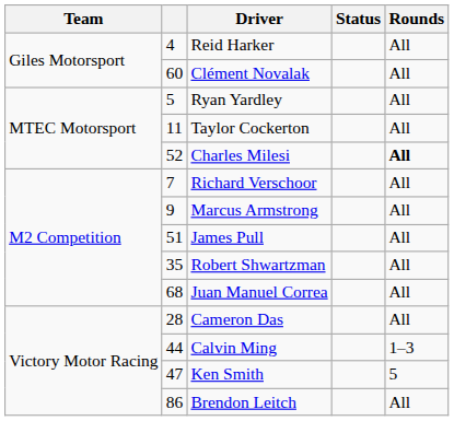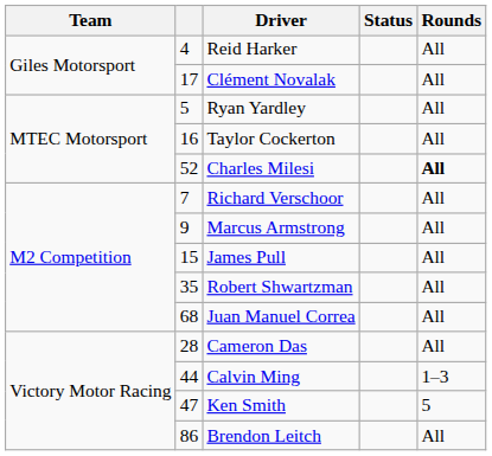Clément Novalak | column 2: 60 -> 17
Taylor Cockerton | column 2: 11 -> 16
James Pull | column 2: 51 -> 15
